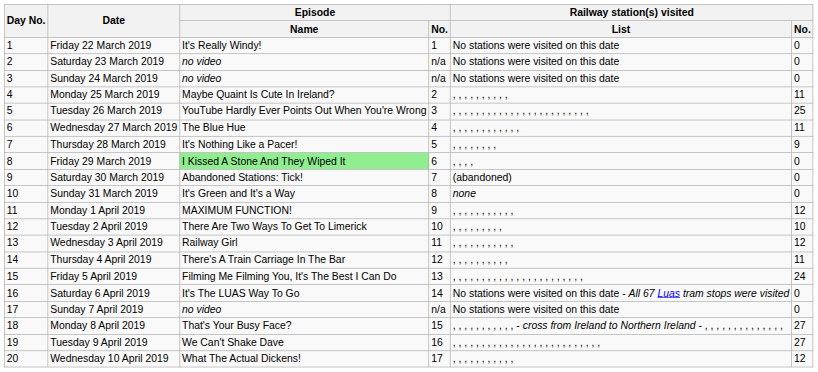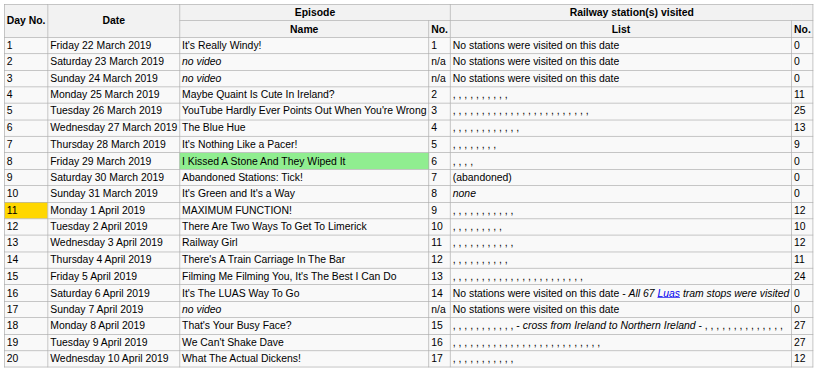Wednesday 27 March 2019 | Railway station(s) visited / No.: 11 -> 13
Monday 1 April 2019 | Day No.: no background -> gold background
